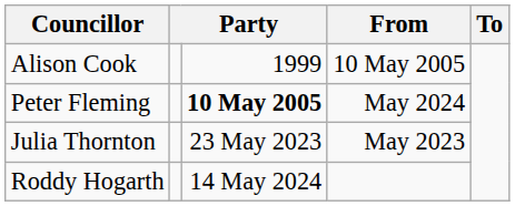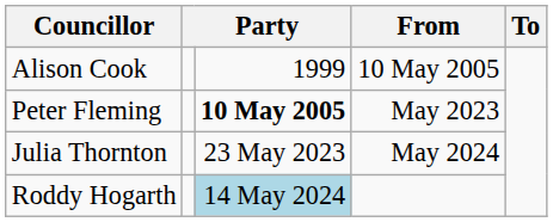Peter Fleming | From: May 2024 -> May 2023
Julia Thornton | From: May 2023 -> May 2024
Roddy Hogarth | column 3: no background -> lightblue background
